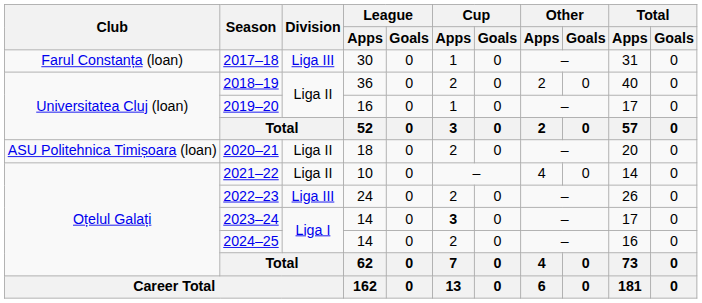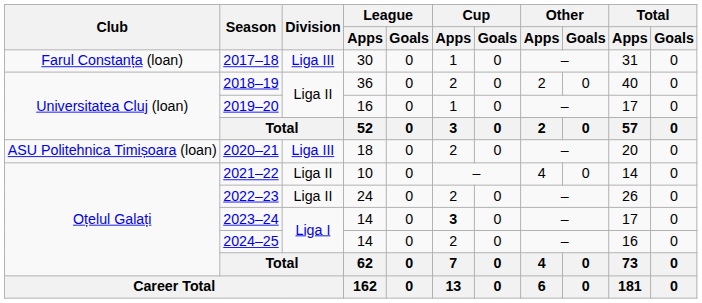2020–21 | Division: Liga II -> Liga III
2022–23 | Division: Liga III -> Liga II
